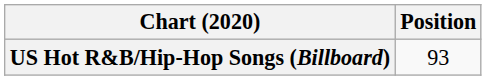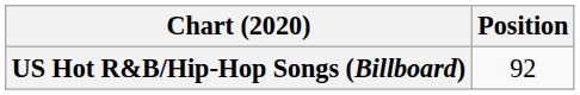US Hot R&B/Hip-Hop Songs (Billboard) | Position: 93 -> 92
